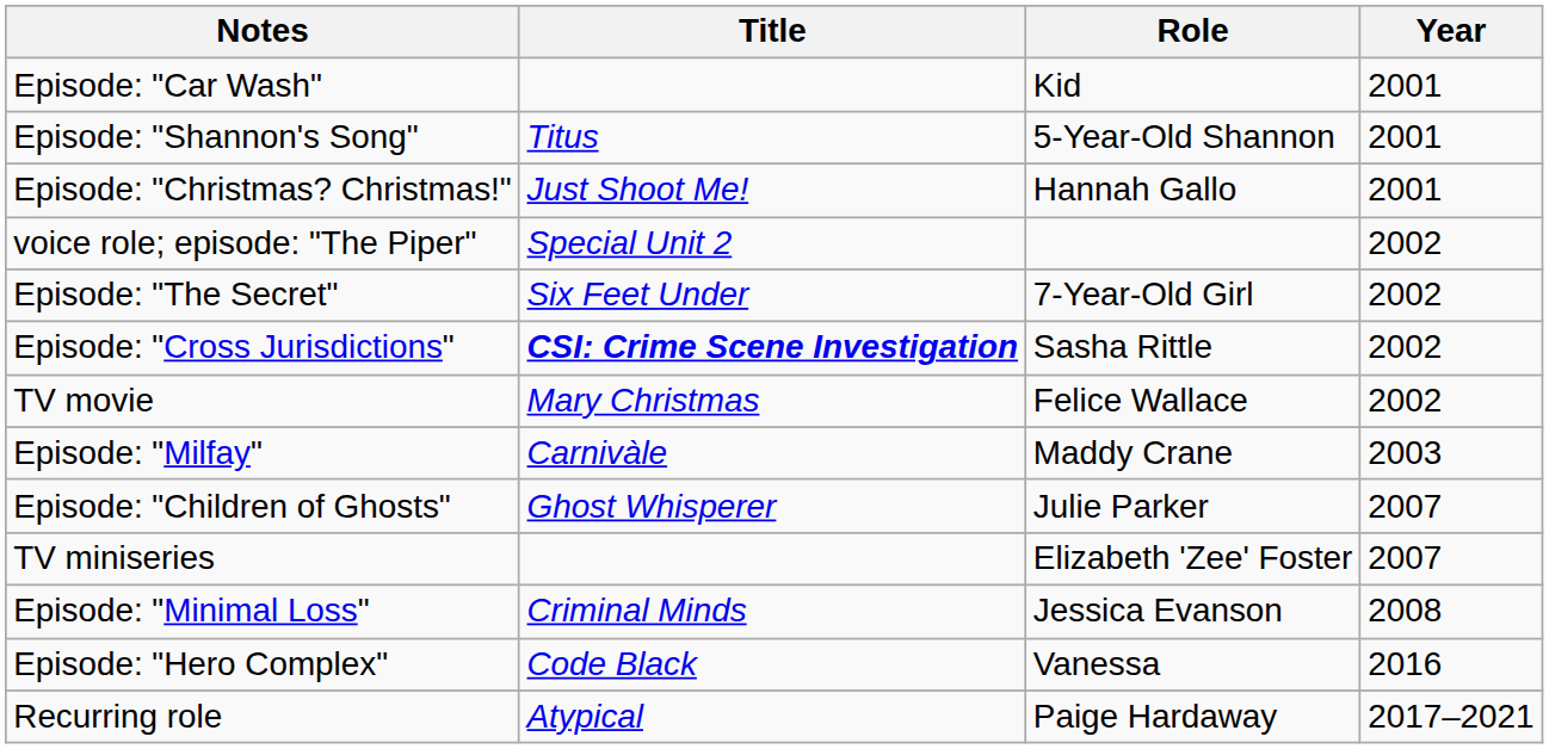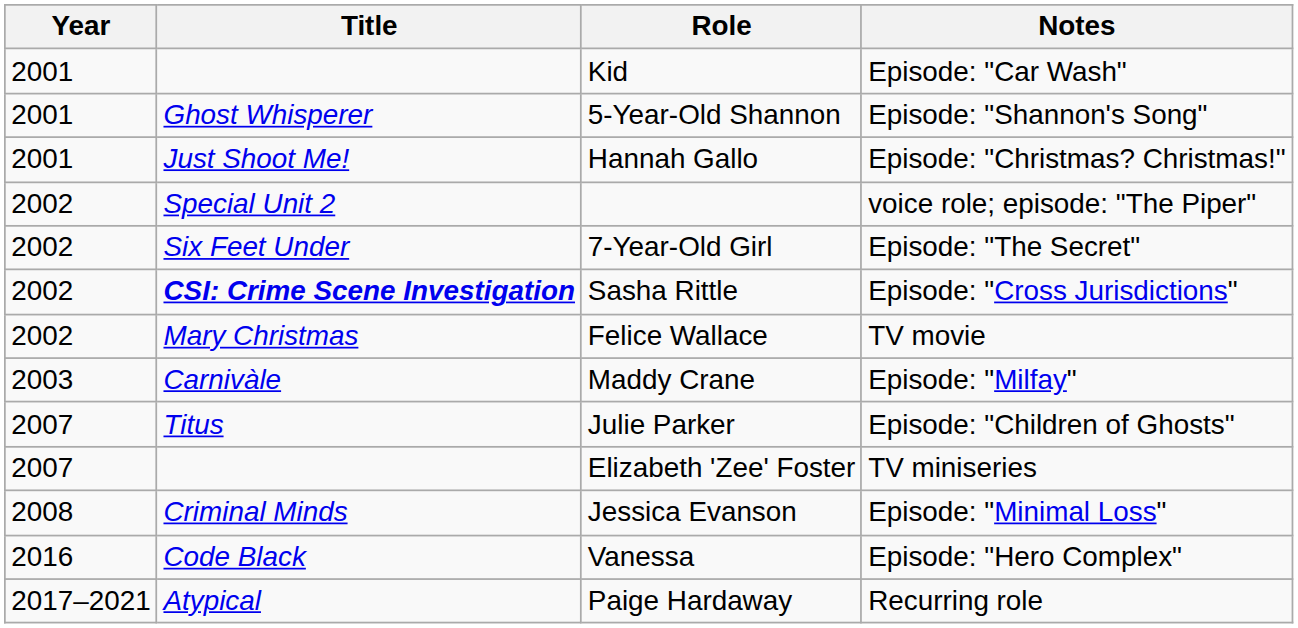columns swapped: Year <-> Notes
5-Year-Old Shannon | Title: Titus -> Ghost Whisperer
Julie Parker | Title: Ghost Whisperer -> Titus
